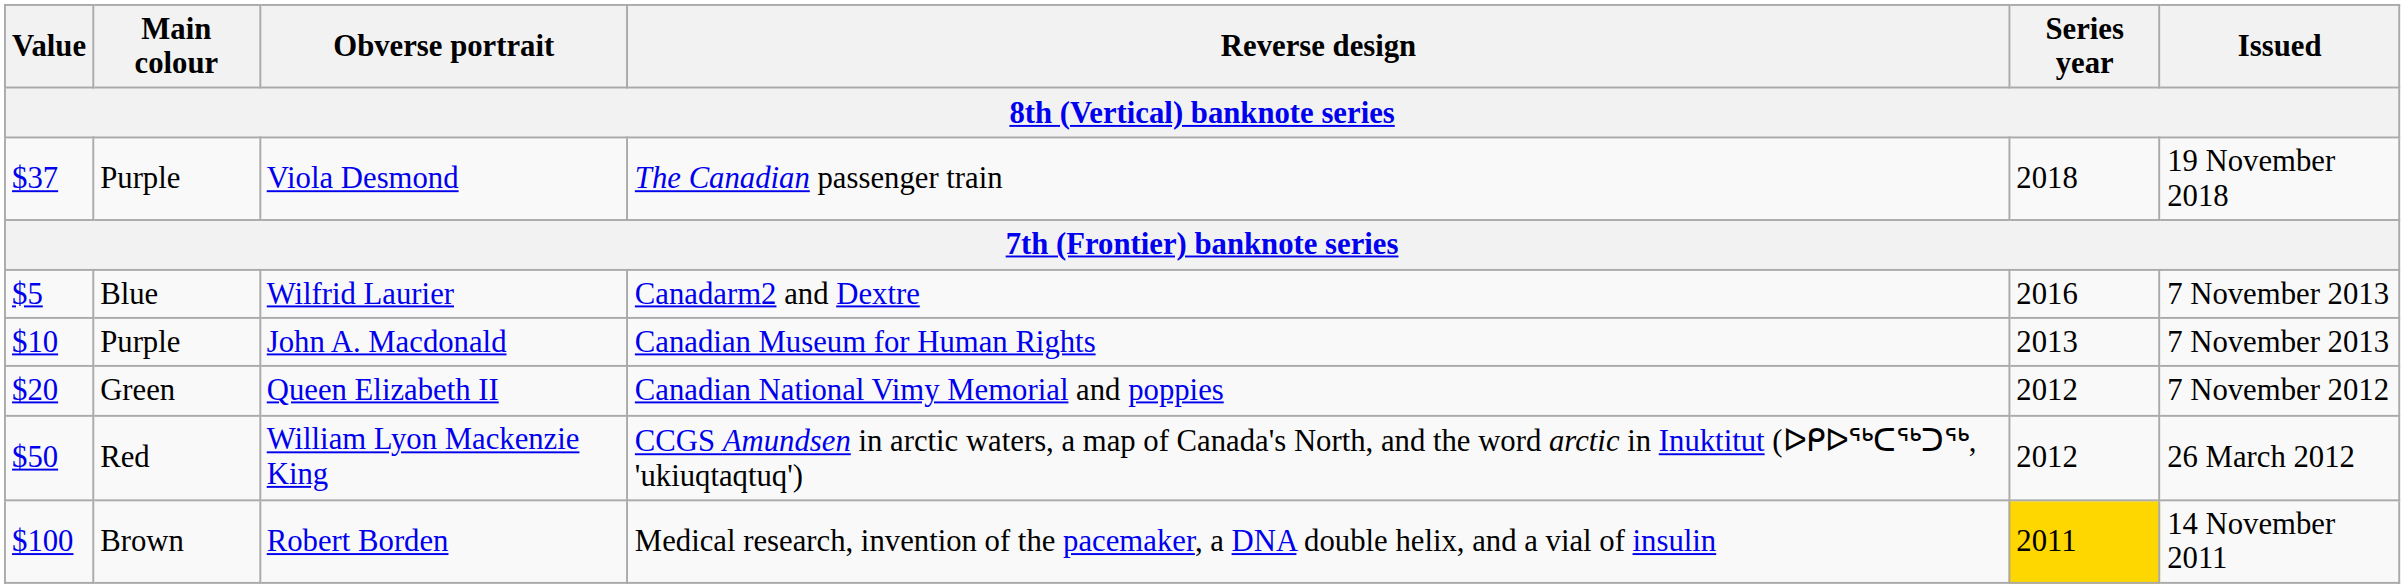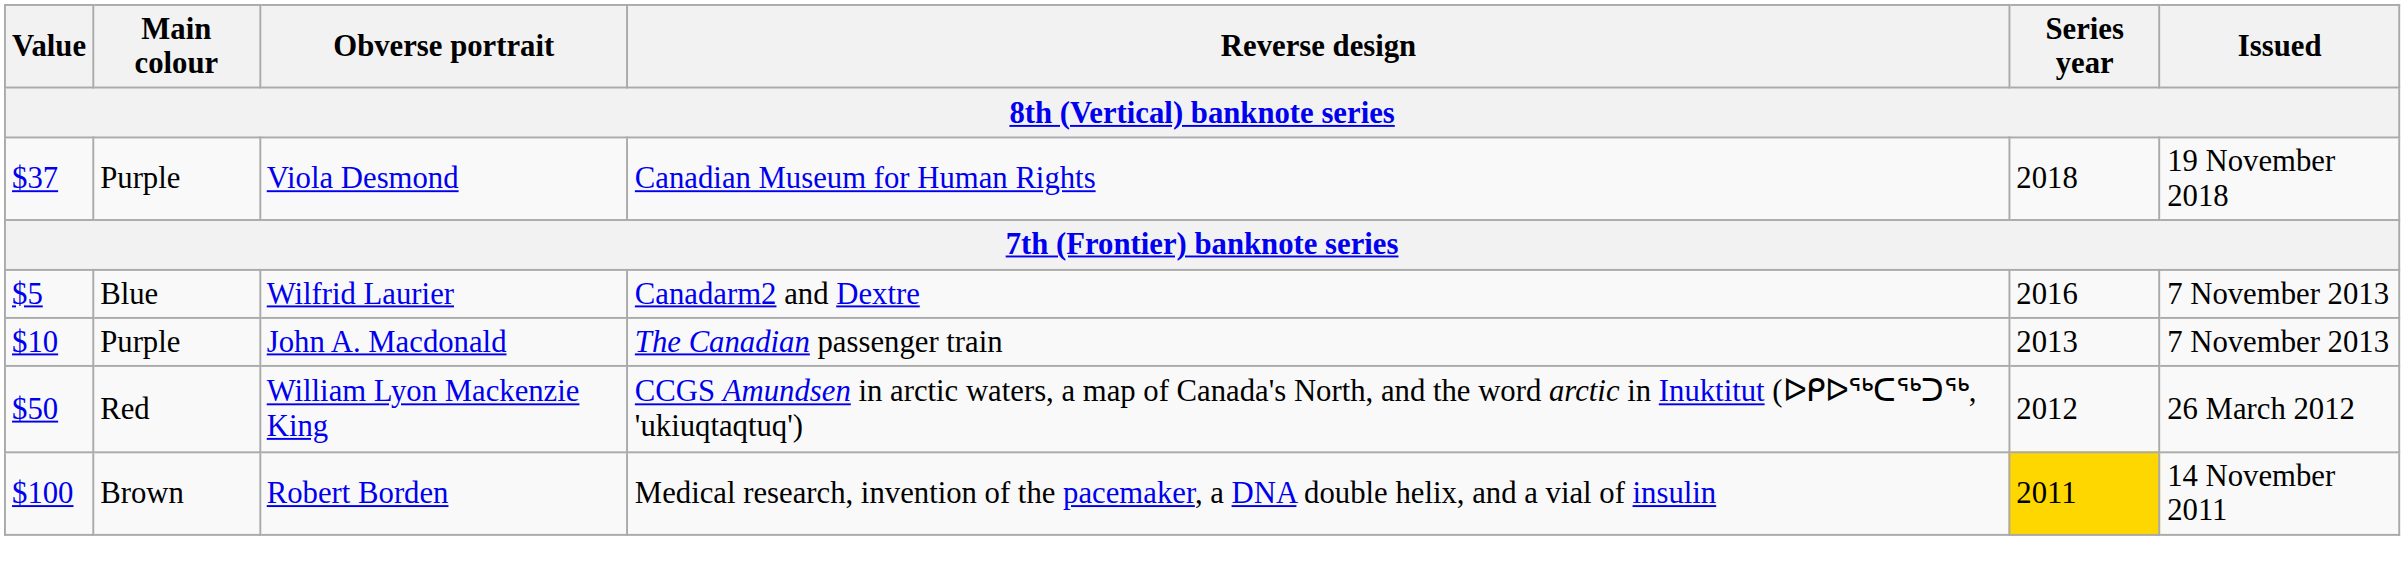Viola Desmond | Reverse design: The Canadian passenger train -> Canadian Museum for Human Rights
John A. Macdonald | Reverse design: Canadian Museum for Human Rights -> The Canadian passenger train
- row: $20 | Green | Queen Elizabeth II | Canadian National Vimy Memorial and poppies | 2012 | 7 November 2012
